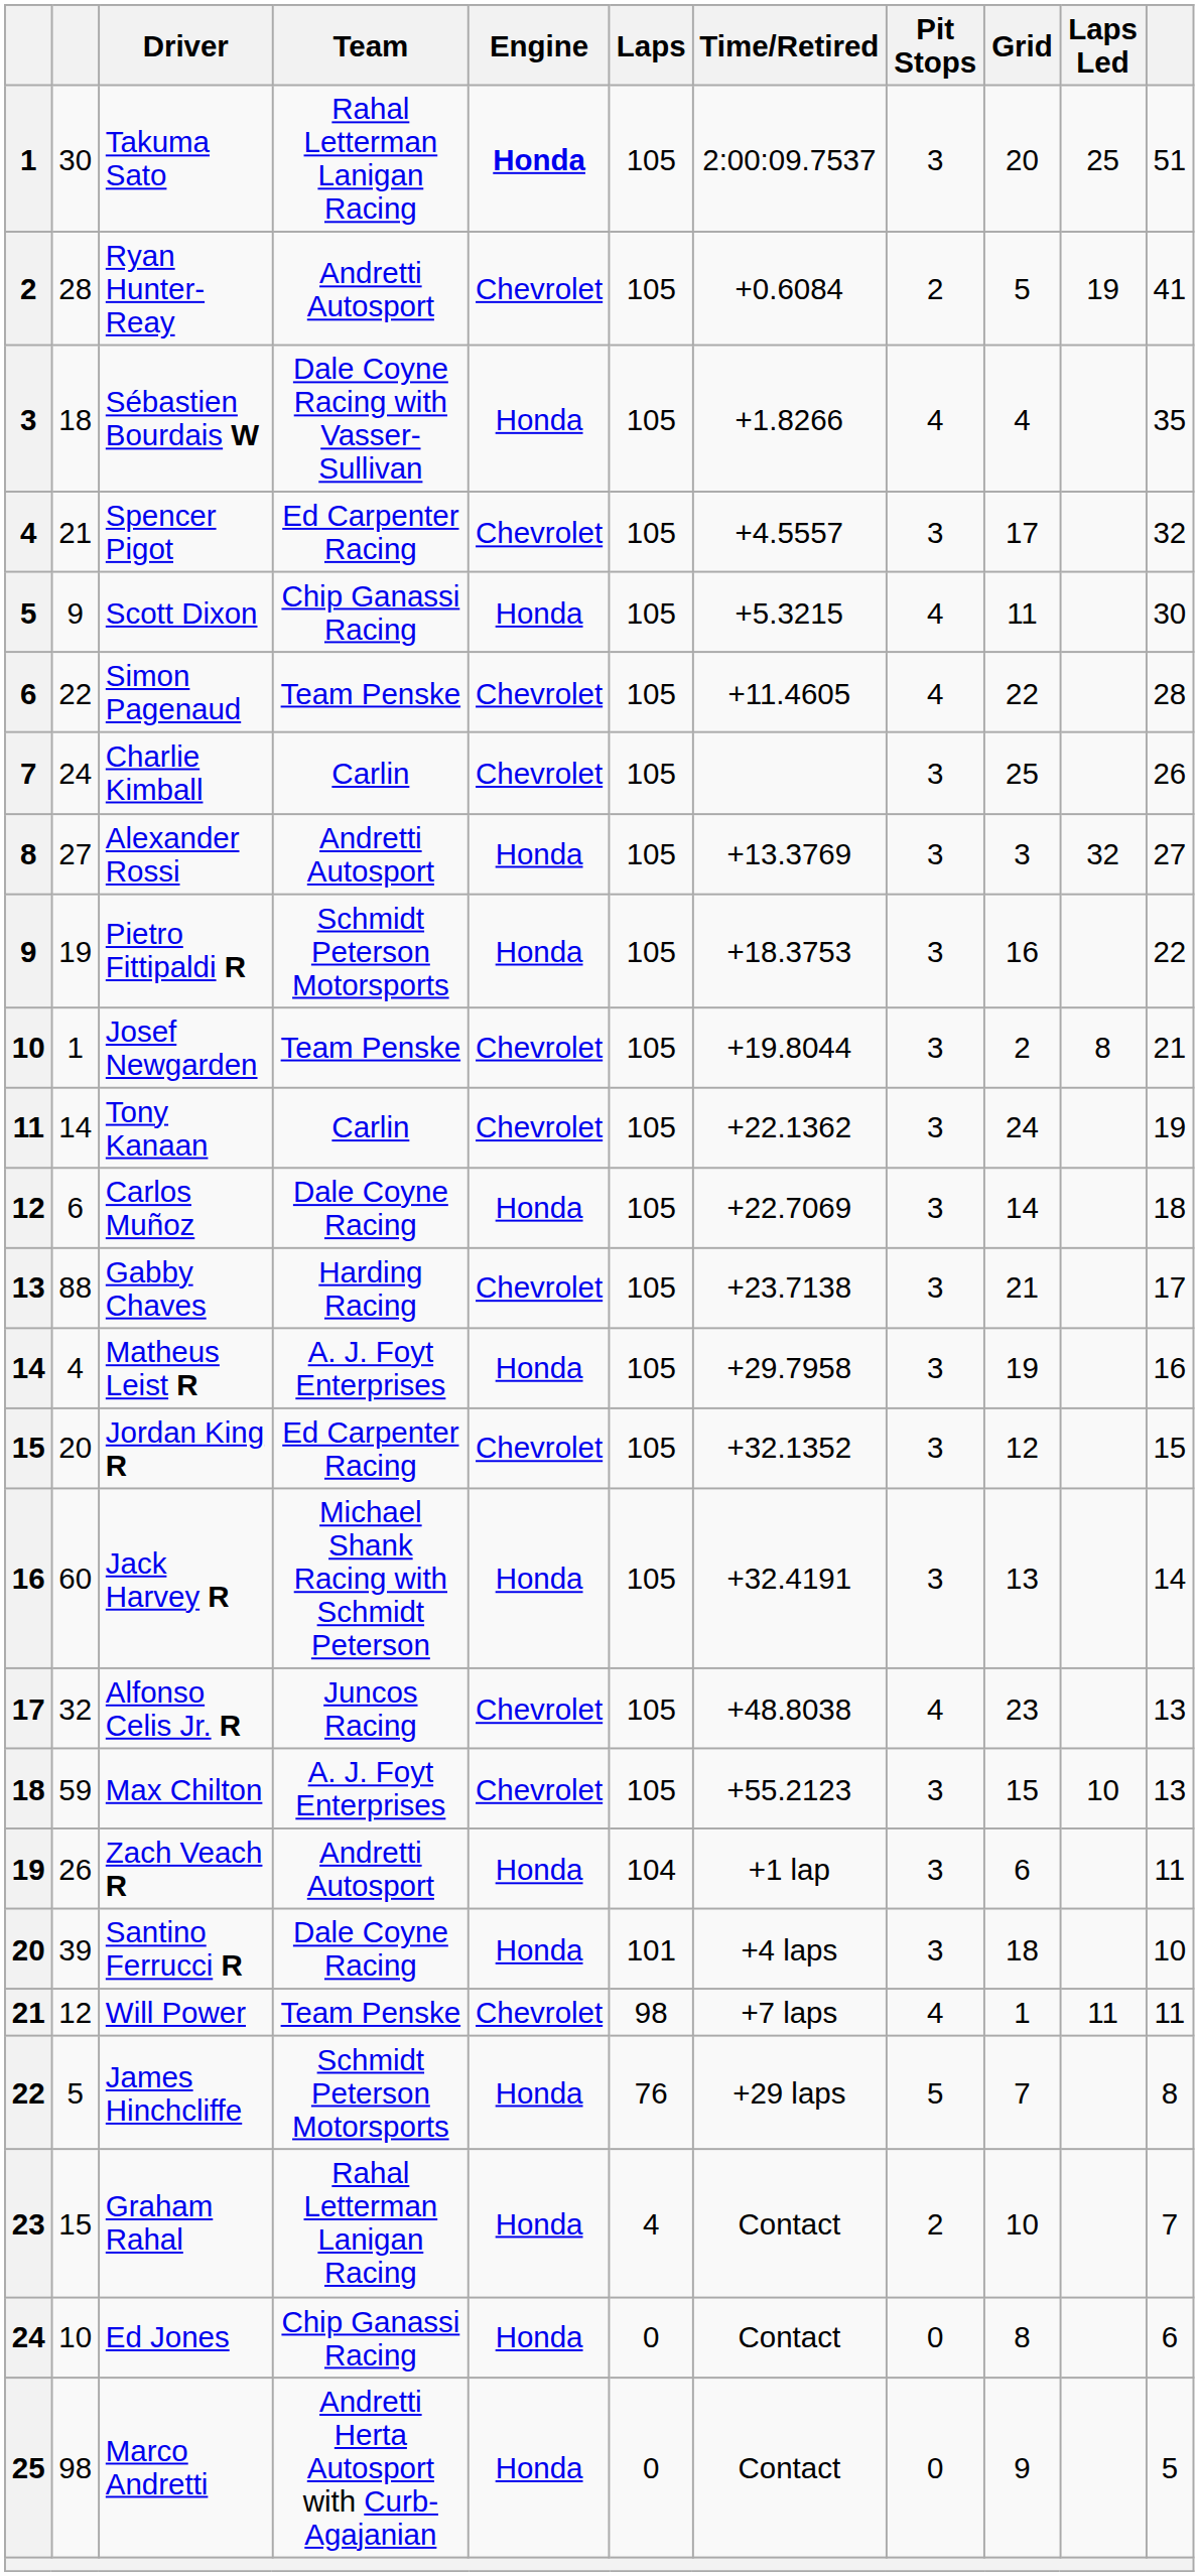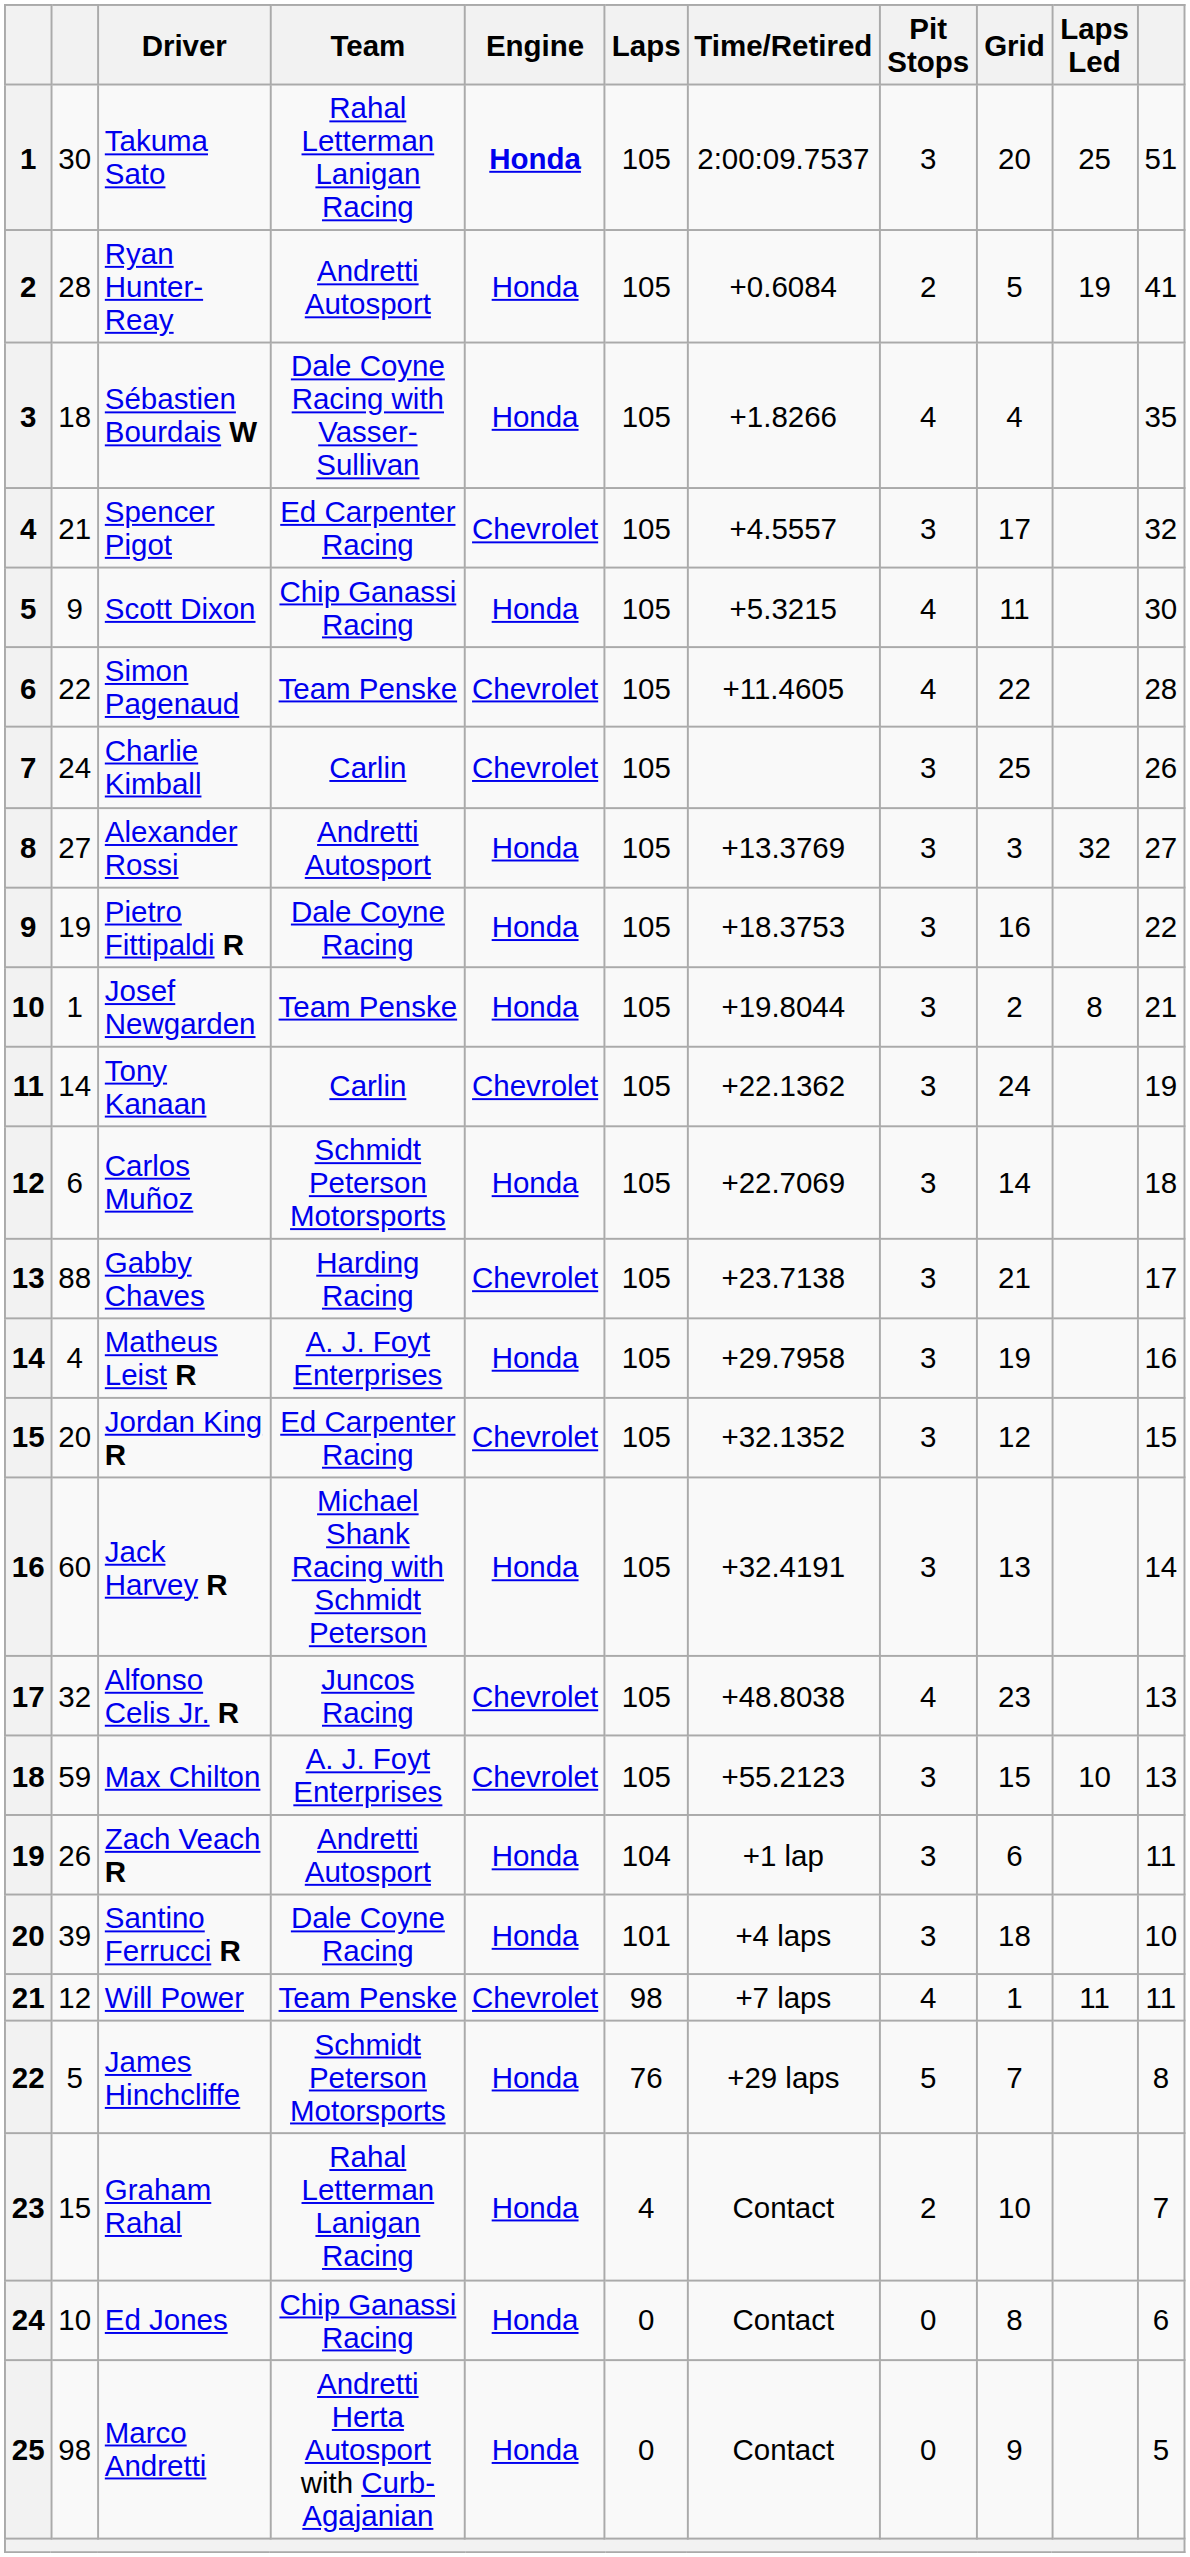Ryan Hunter-Reay | Engine: Chevrolet -> Honda
Pietro Fittipaldi R | Team: Schmidt Peterson Motorsports -> Dale Coyne Racing
Josef Newgarden | Engine: Chevrolet -> Honda
Carlos Muñoz | Team: Dale Coyne Racing -> Schmidt Peterson Motorsports
